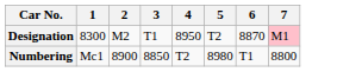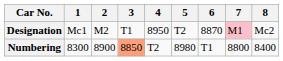+ column: 8 | Mc2 | 8400
Designation | 1: 8300 -> Mc1
Numbering | 1: Mc1 -> 8300
Numbering | 3: no background -> lightsalmon background
